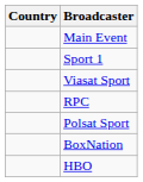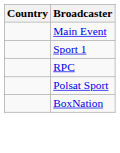- row: Viasat Sport
- row: HBO
